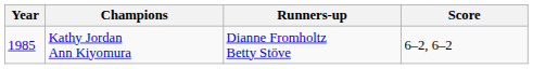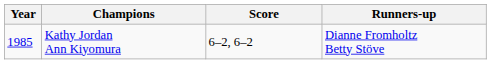columns swapped: Runners-up <-> Score
